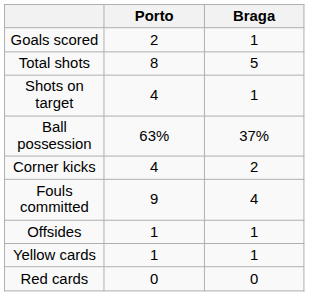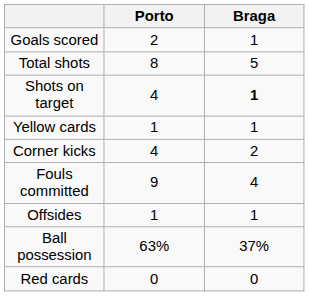Shots on target | Braga: normal -> bold
rows swapped: Ball possession <-> Yellow cards
